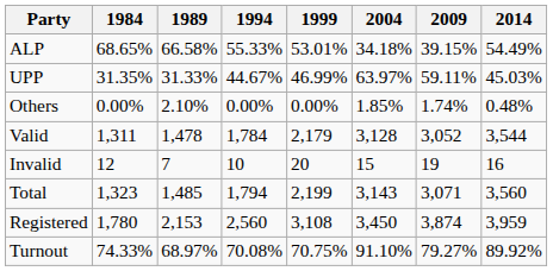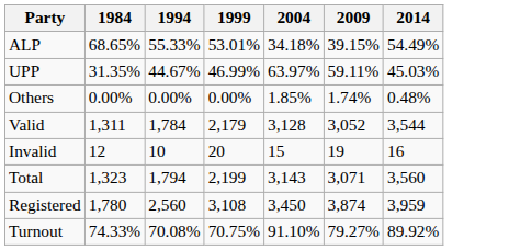- column: 1989 | 66.58% | 31.33% | 2.10% | 1,478 | 7 | 1,485 | 2,153 | 68.97%
